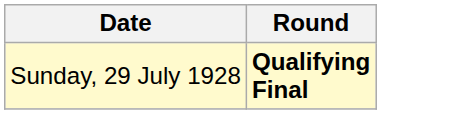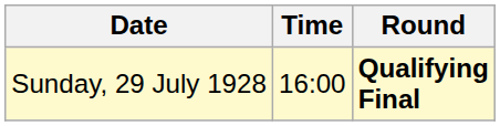+ column: Time | 16:00
